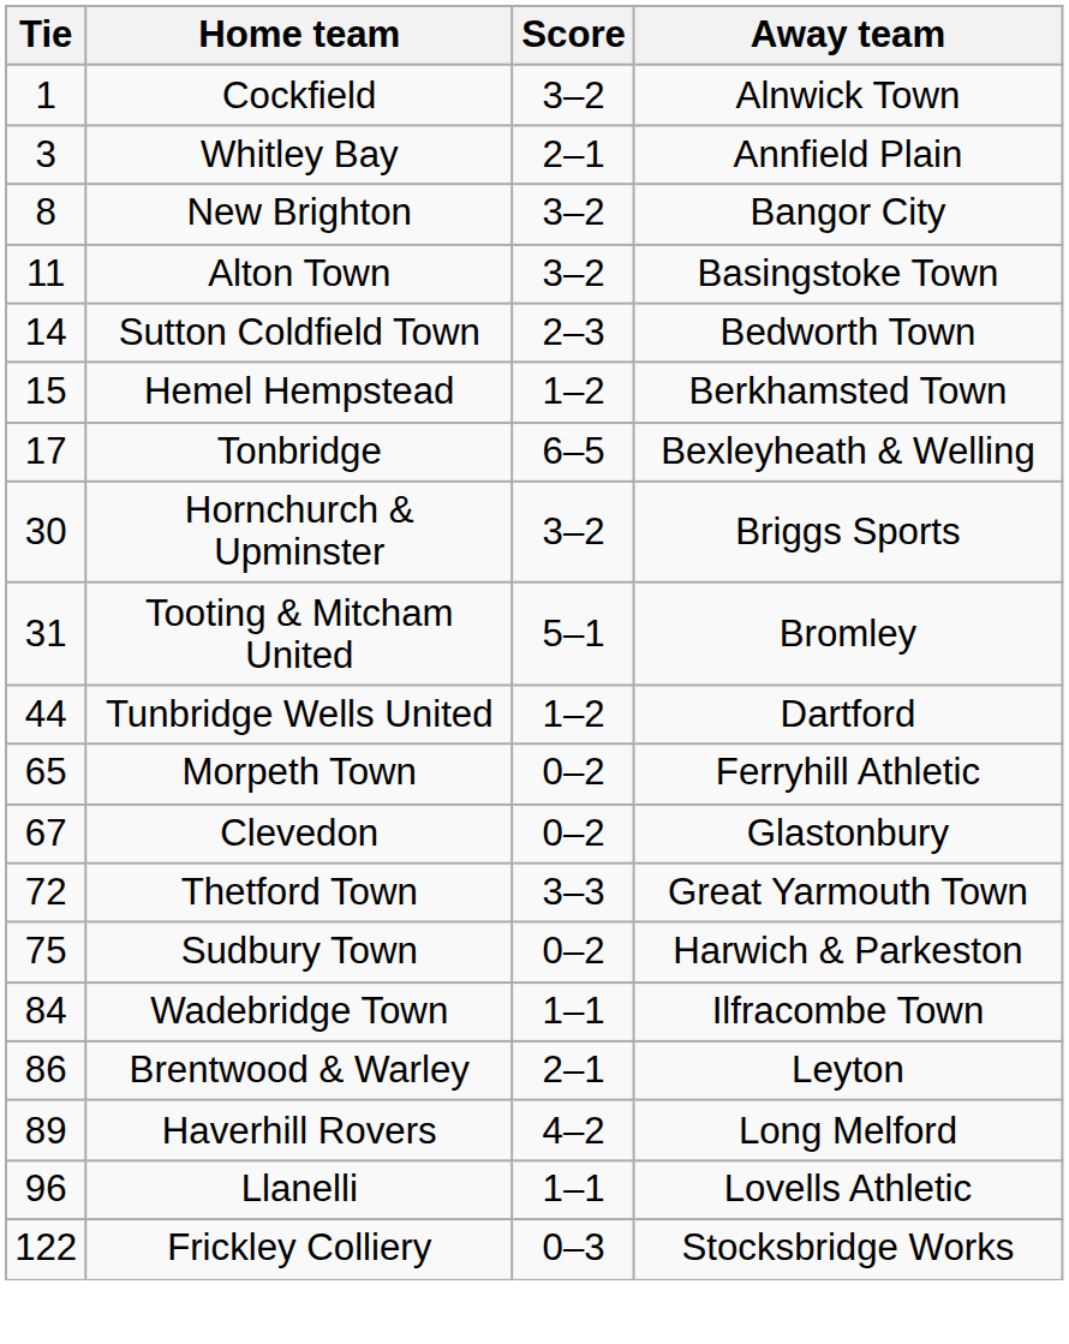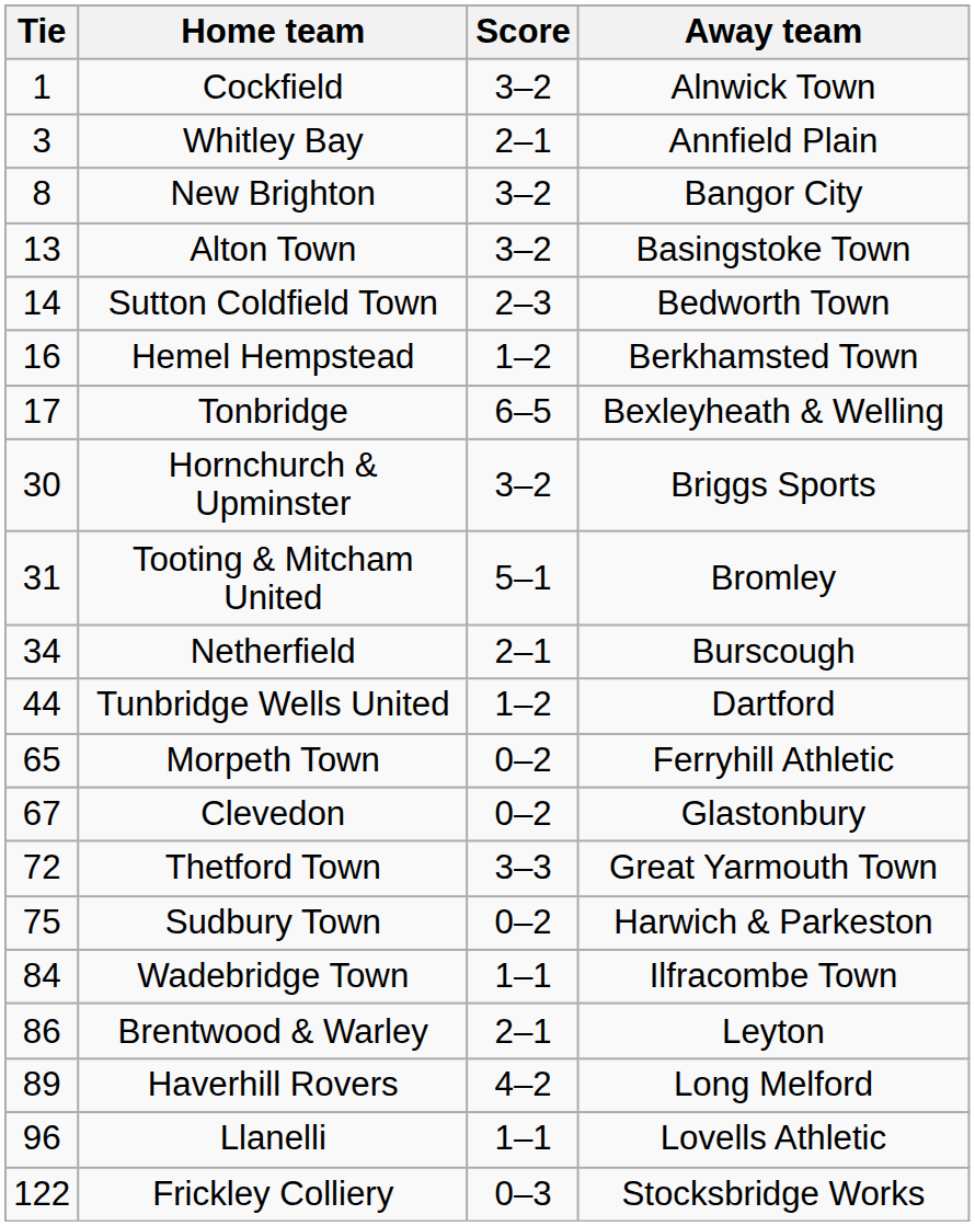Alton Town | Tie: 11 -> 13
Hemel Hempstead | Tie: 15 -> 16
+ row: 34 | Netherfield | 2–1 | Burscough
